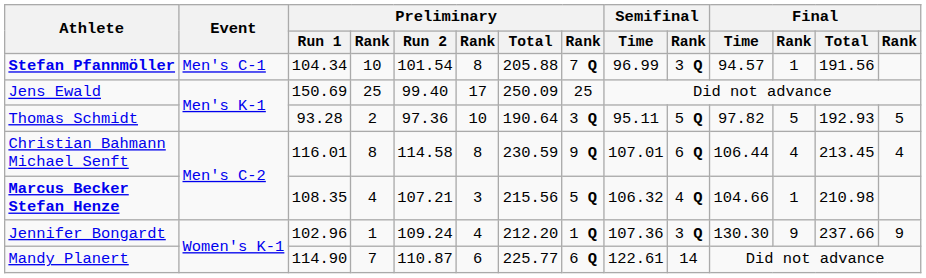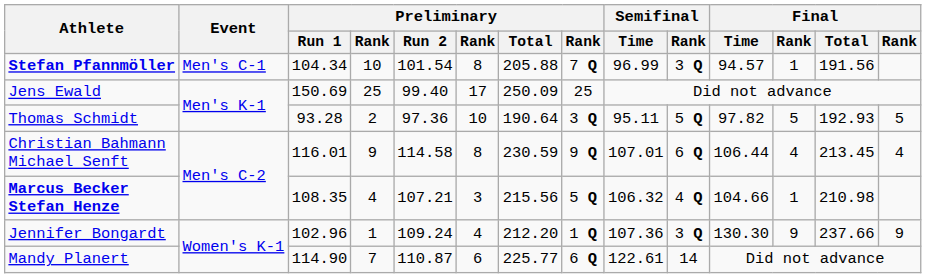Christian Bahmann Michael Senft | column 4: 8 -> 9
